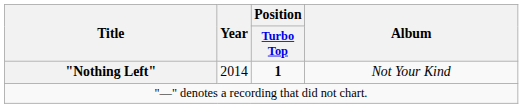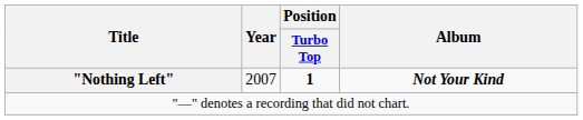"Nothing Left" | Year: 2014 -> 2007
"Nothing Left" | Album: normal -> bold
